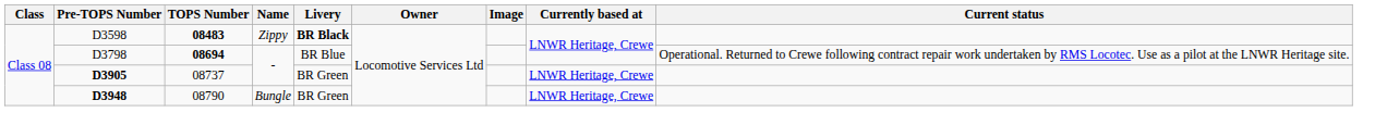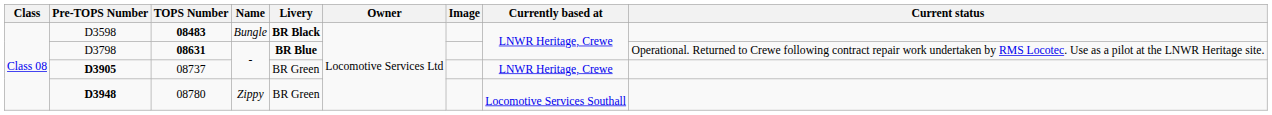D3598 | Name: Zippy -> Bungle
D3798 | TOPS Number: 08694 -> 08631
D3798 | Livery: normal -> bold
D3948 | TOPS Number: 08790 -> 08780
D3948 | Name: Bungle -> Zippy
D3948 | Currently based at: LNWR Heritage, Crewe -> Locomotive Services Southall
